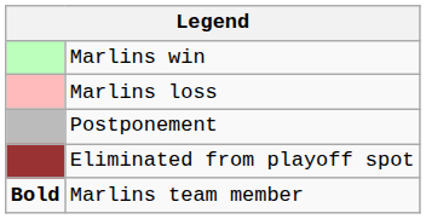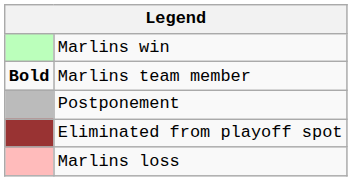rows swapped: Marlins loss <-> Marlins team member
